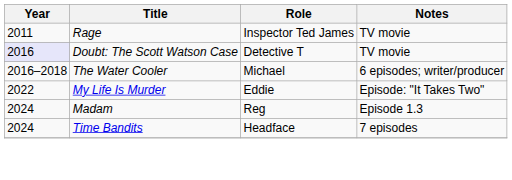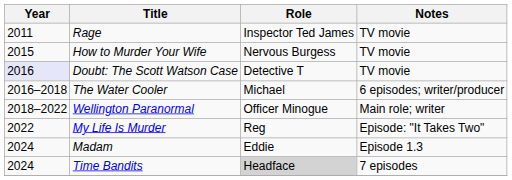+ row: 2015 | How to Murder Your Wife | Nervous Burgess | TV movie
+ row: 2018–2022 | Wellington Paranormal | Officer Minogue | Main role; writer
My Life Is Murder | Role: Eddie -> Reg
Madam | Role: Reg -> Eddie
Time Bandits | Role: no background -> lightgrey background
